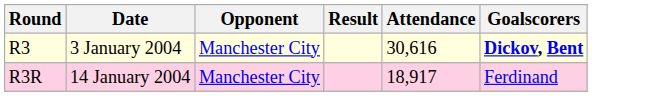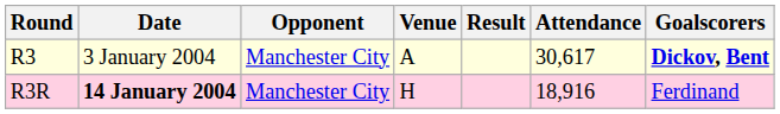+ column: Venue | A | H
R3 | Attendance: 30,616 -> 30,617
R3R | Date: normal -> bold
R3R | Attendance: 18,917 -> 18,916
